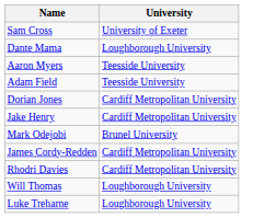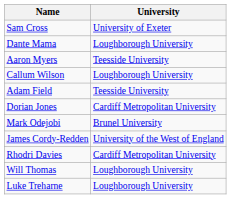+ row: Callum Wilson | Loughborough University
- row: Jake Henry | Cardiff Metropolitan University
James Cordy-Redden | University: Cardiff Metropolitan University -> University of the West of England
